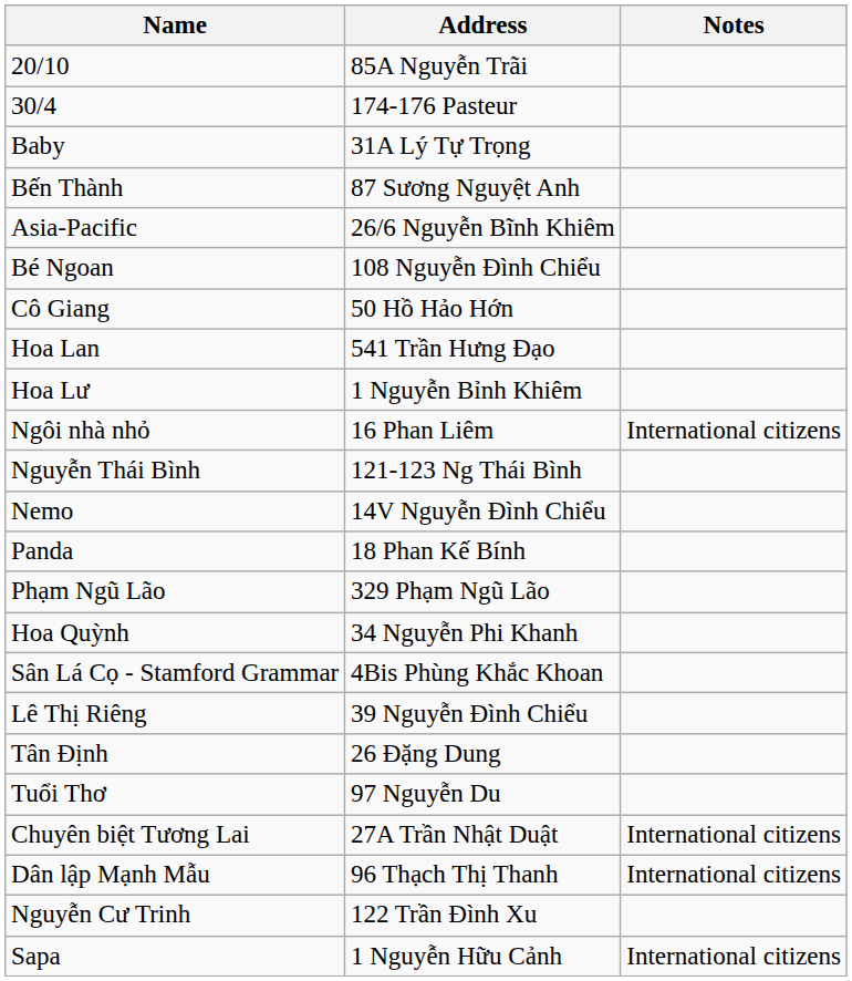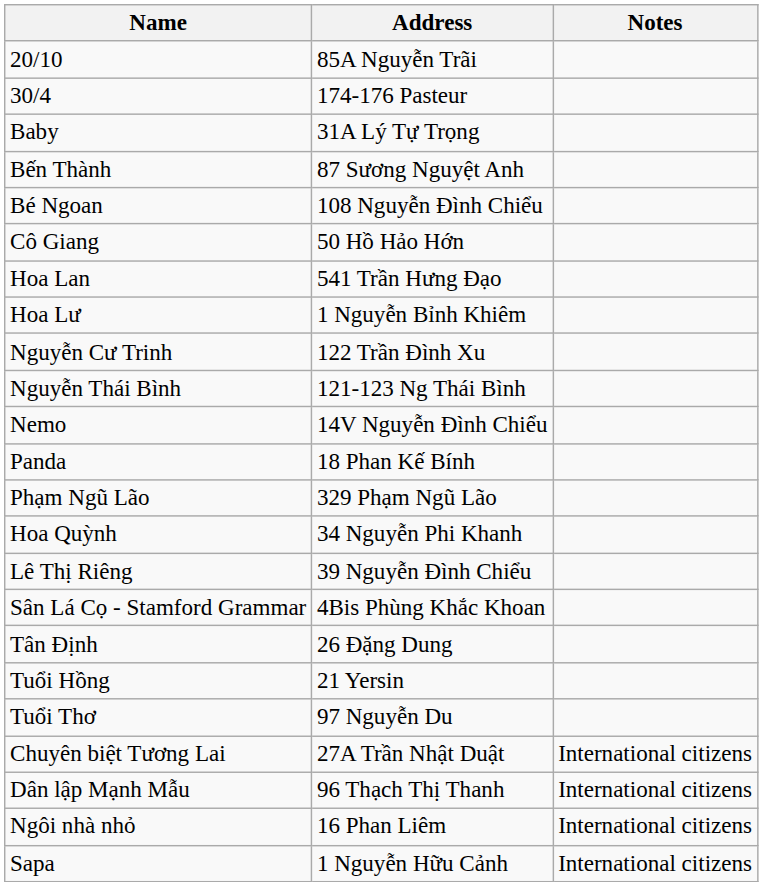- row: Asia-Pacific | 26/6 Nguyễn Bĩnh Khiêm
rows swapped: Nguyễn Cư Trinh <-> Ngôi nhà nhỏ
rows swapped: Lê Thị Riêng <-> Sân Lá Cọ - Stamford Grammar
+ row: Tuổi Hồng | 21 Yersin
